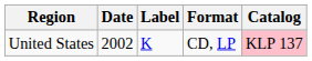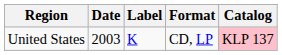United States | Date: 2002 -> 2003
